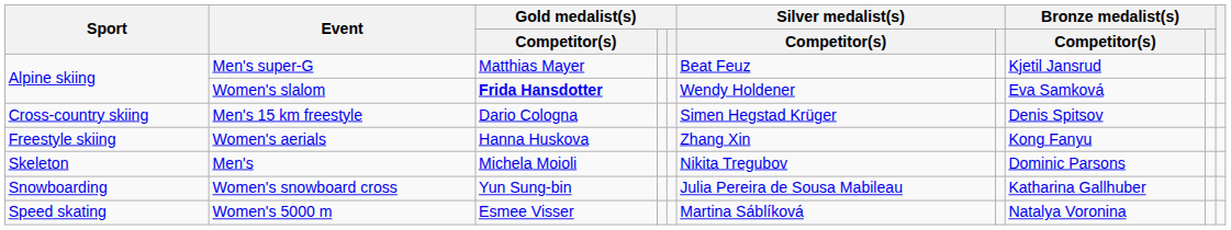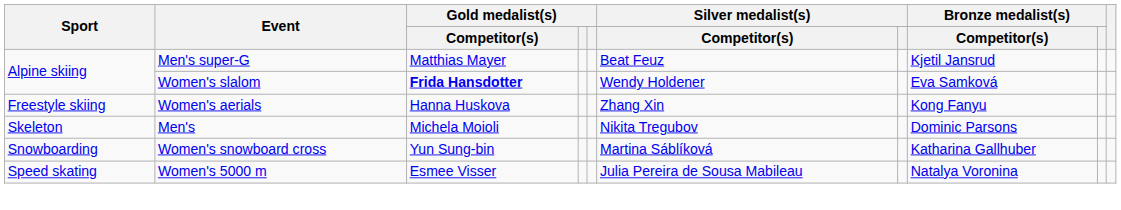- row: Cross-country skiing | Men's 15 km freestyle | Dario Cologna | Simen Hegstad Krüger | Denis Spitsov
Women's snowboard cross | Silver medalist(s) / Competitor(s): Julia Pereira de Sousa Mabileau -> Martina Sáblíková
Women's 5000 m | Silver medalist(s) / Competitor(s): Martina Sáblíková -> Julia Pereira de Sousa Mabileau
